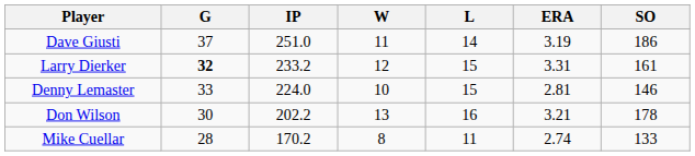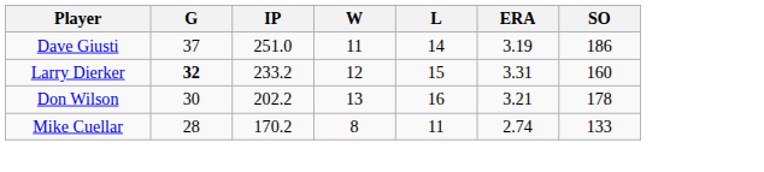Larry Dierker | SO: 161 -> 160
- row: Denny Lemaster | 33 | 224.0 | 10 | 15 | 2.81 | 146
